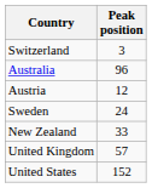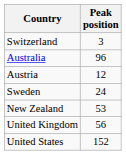New Zealand | Peak position: 33 -> 53
United Kingdom | Peak position: 57 -> 56
